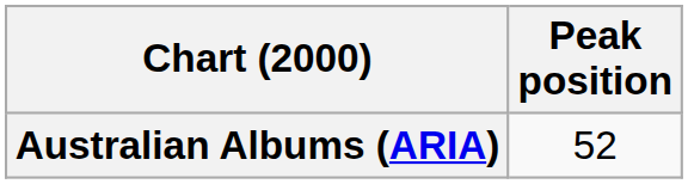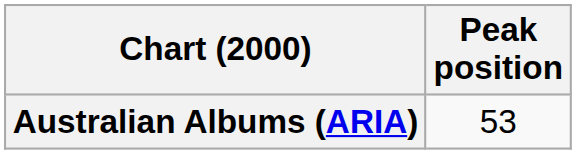Australian Albums (ARIA) | Peak position: 52 -> 53
